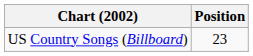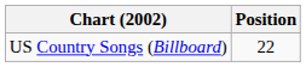US Country Songs (Billboard) | Position: 23 -> 22
